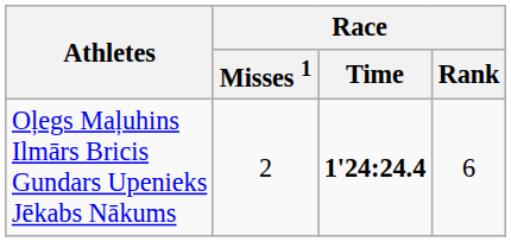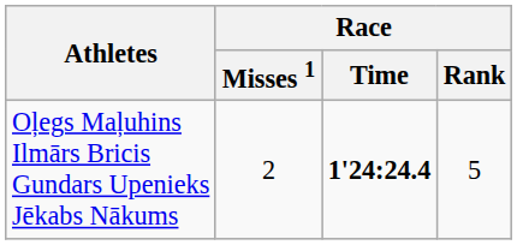Oļegs Maļuhins Ilmārs Bricis Gundars Upenieks Jēkabs Nākums | Race / Rank: 6 -> 5
